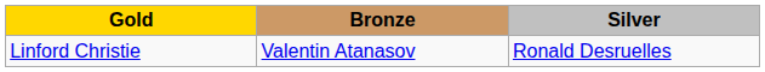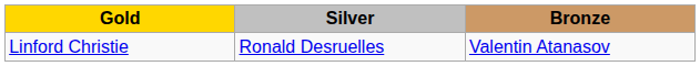columns swapped: Silver <-> Bronze
